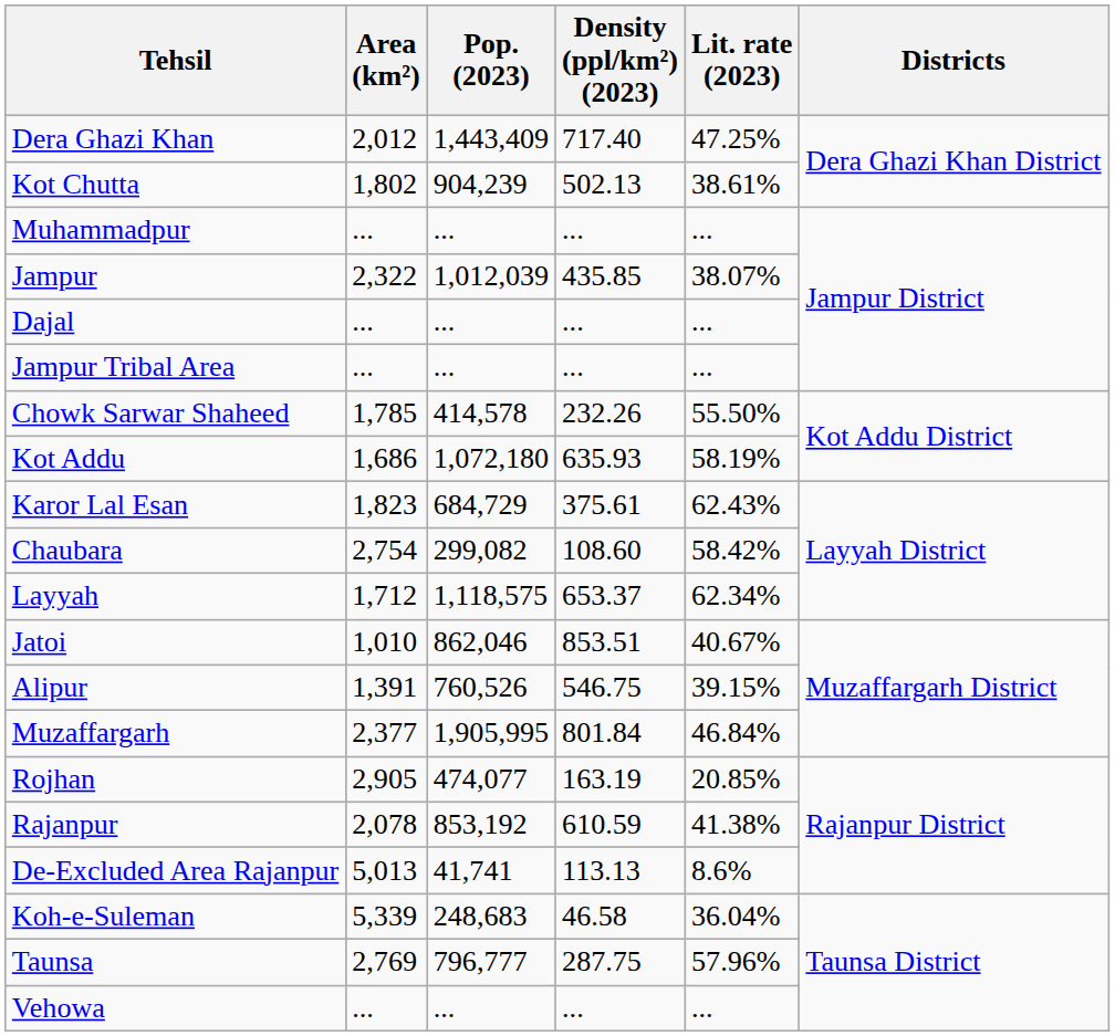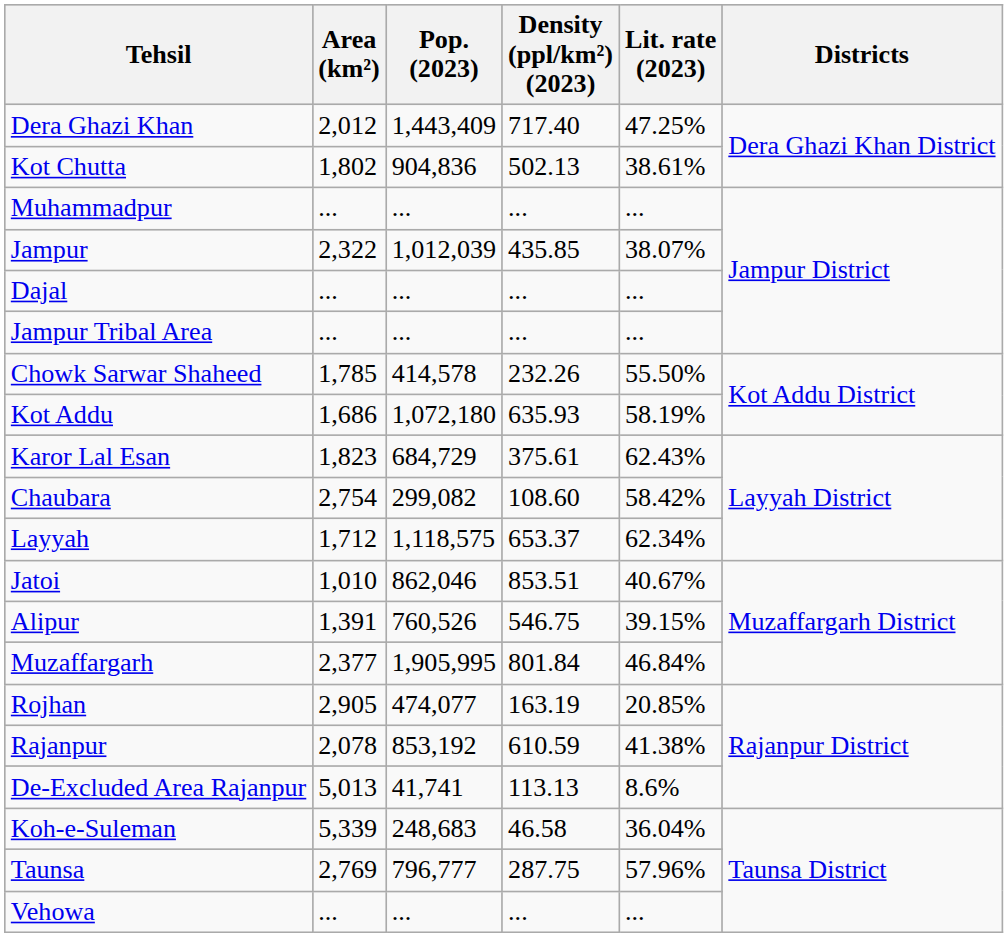Kot Chutta | Pop. (2023): 904,239 -> 904,836
